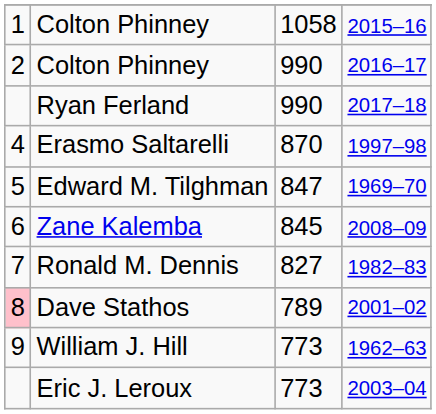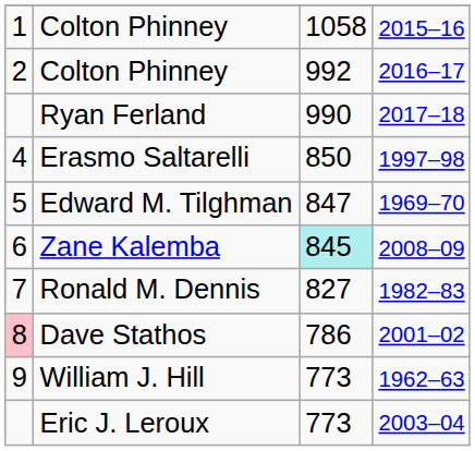Colton Phinney / 2016–17 | column 3: 990 -> 992
Erasmo Saltarelli | column 3: 870 -> 850
Zane Kalemba | column 3: no background -> paleturquoise background
Dave Stathos | column 3: 789 -> 786
